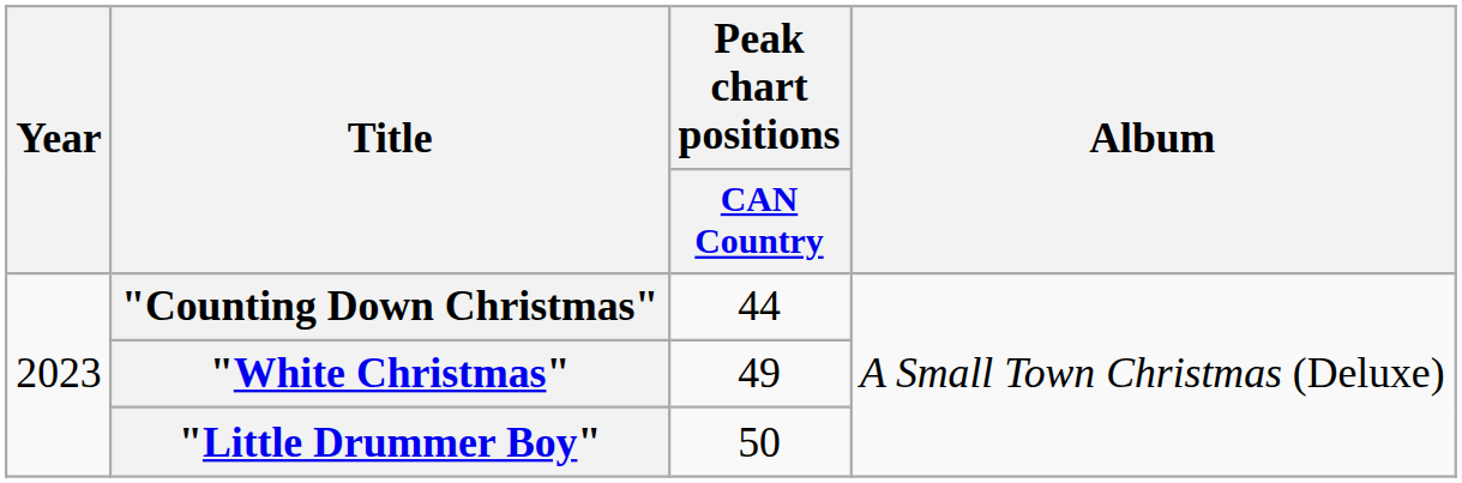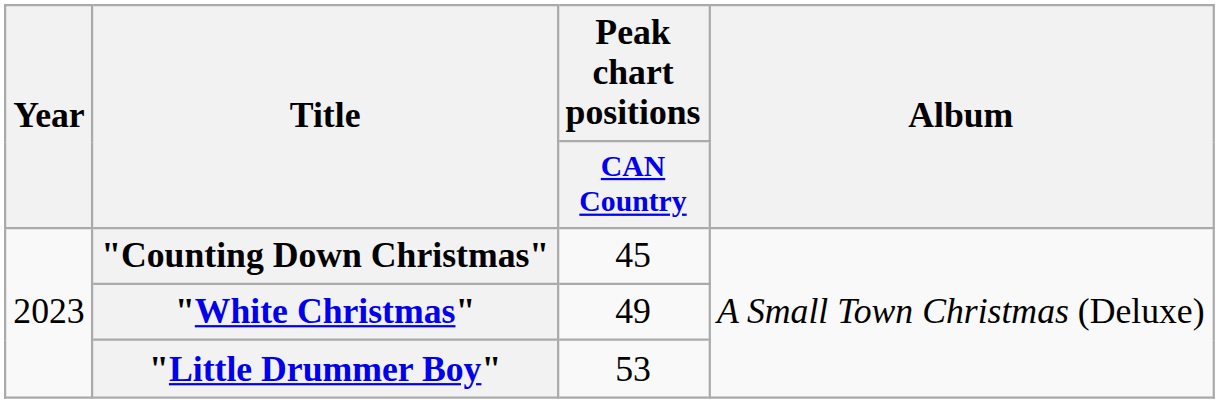"Counting Down Christmas" | Peak chart positions / CAN Country: 44 -> 45
"Little Drummer Boy" | Peak chart positions / CAN Country: 50 -> 53
